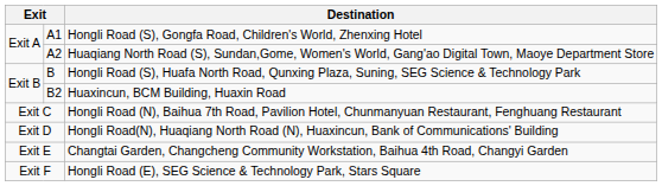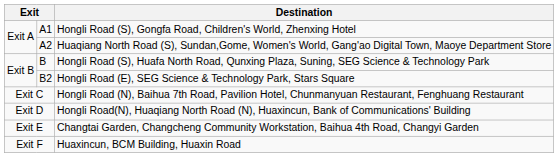B2 | Destination: Huaxincun, BCM Building, Huaxin Road -> Hongli Road (E), SEG Science & Technology Park, Stars Square
Exit F | Destination: Hongli Road (E), SEG Science & Technology Park, Stars Square -> Huaxincun, BCM Building, Huaxin Road
